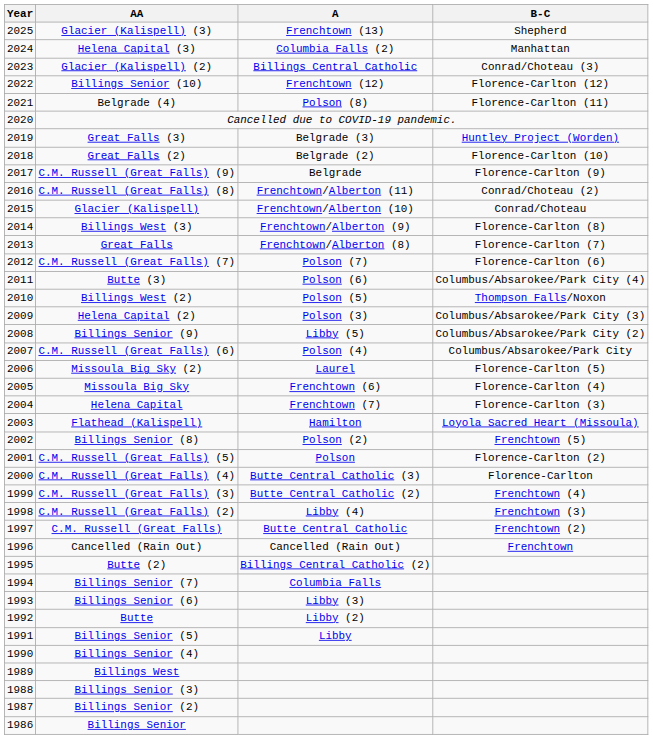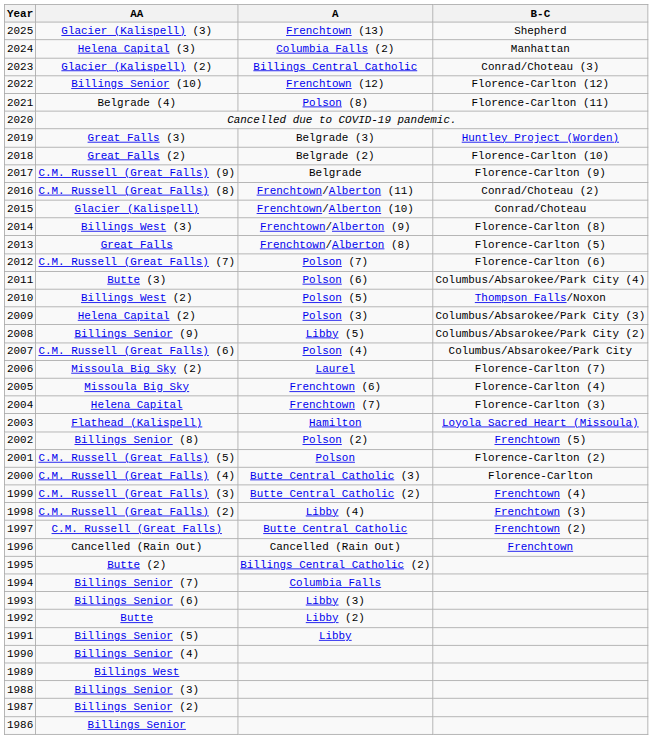Great Falls | B-C: Florence-Carlton (7) -> Florence-Carlton (5)
Missoula Big Sky (2) | B-C: Florence-Carlton (5) -> Florence-Carlton (7)
